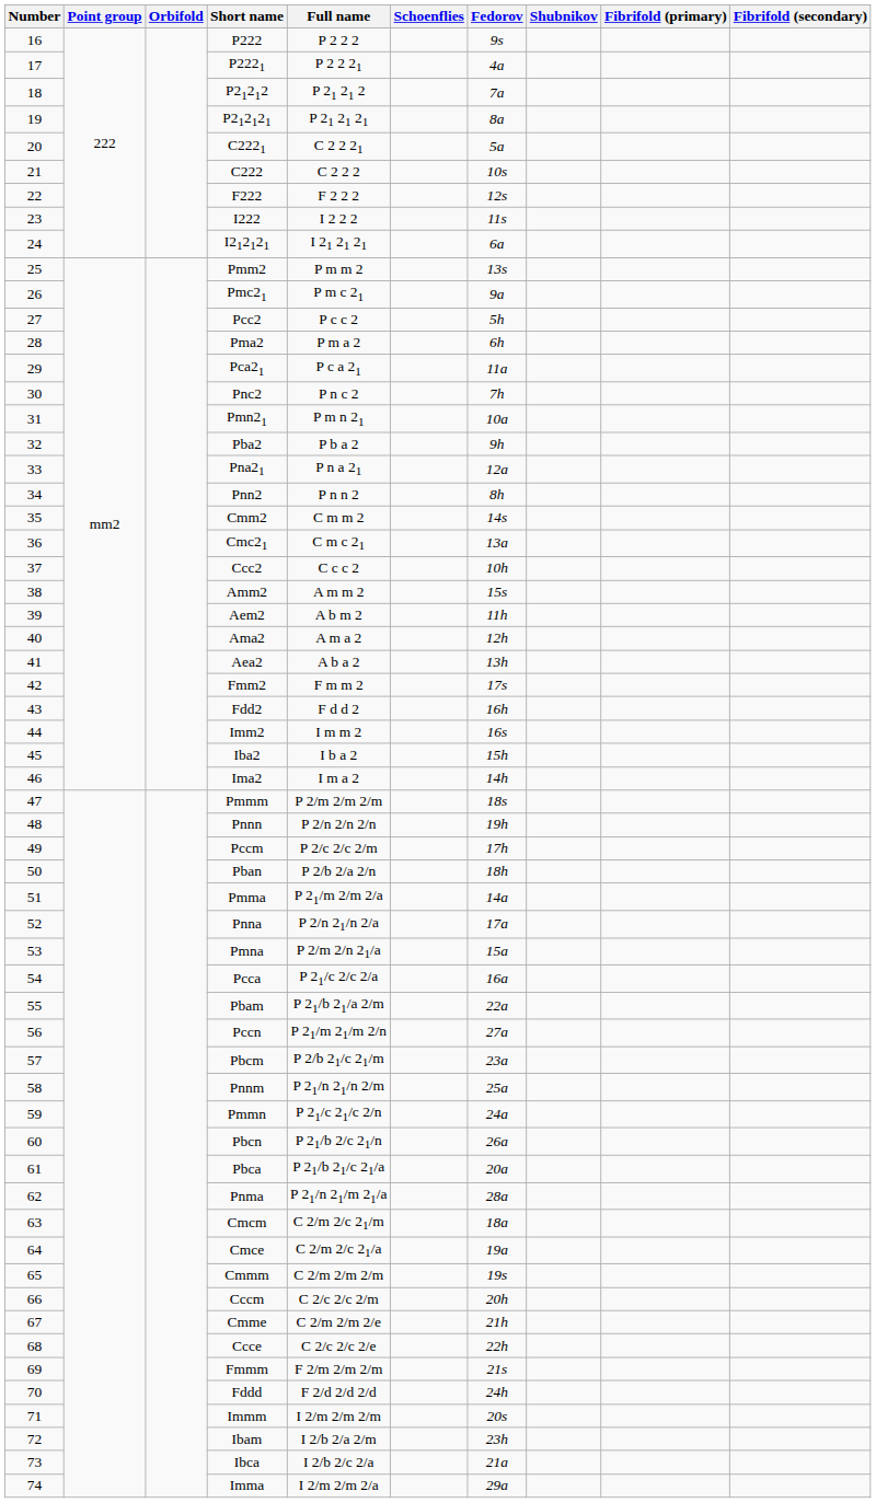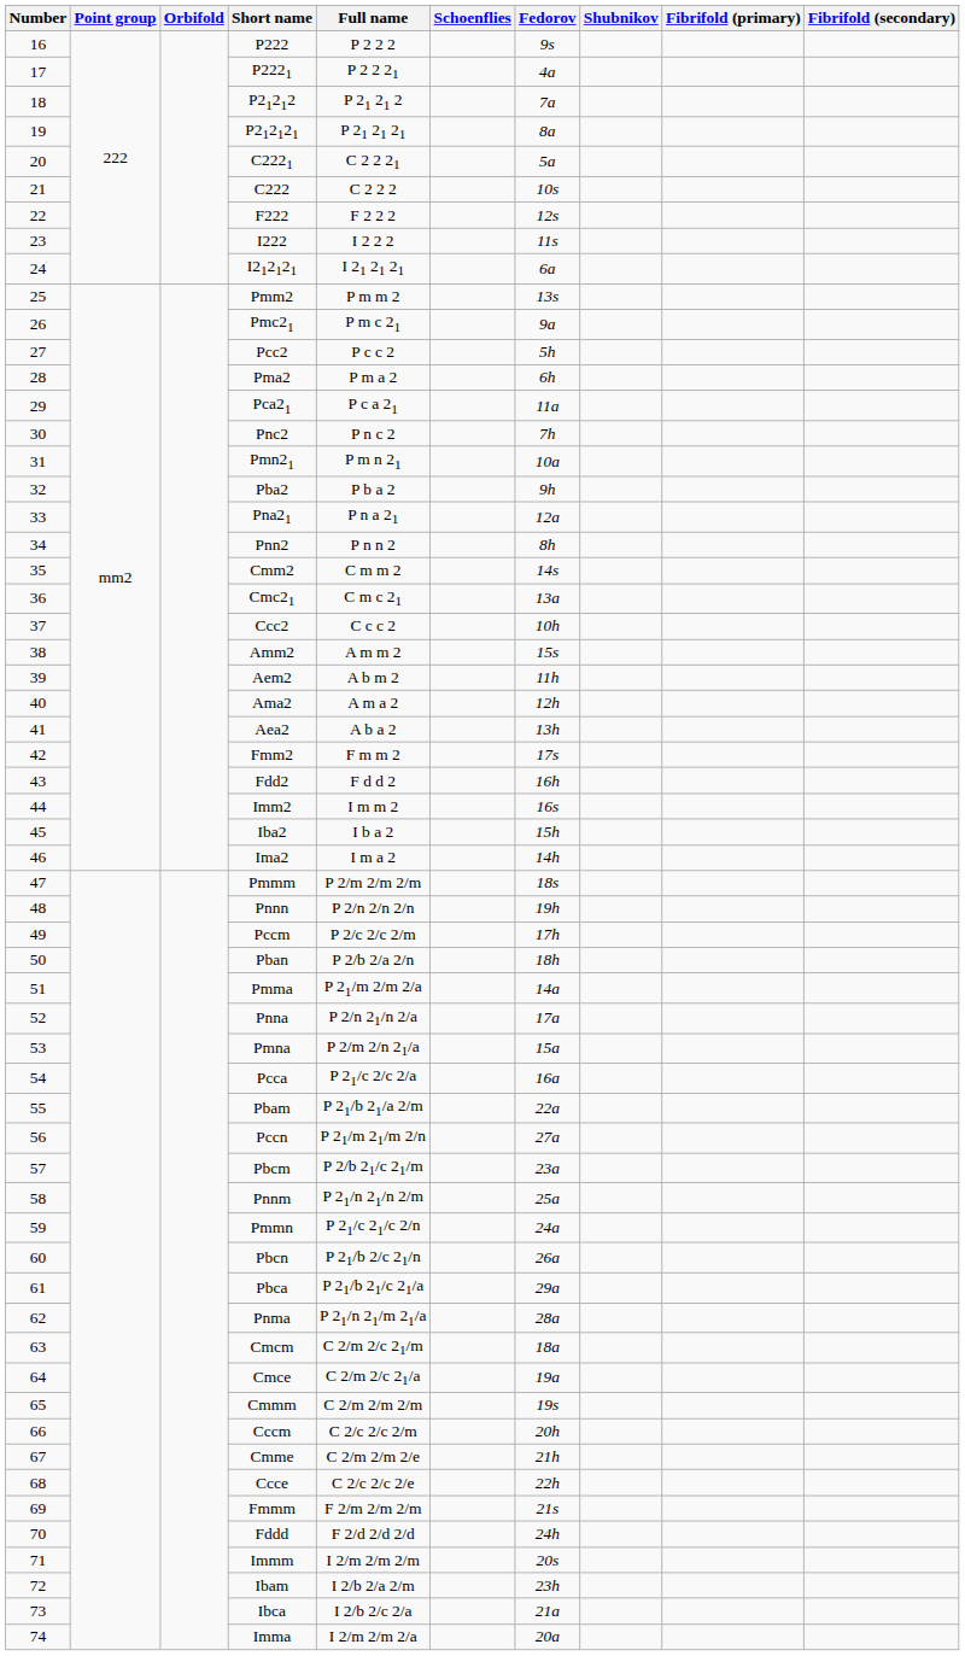Pbca | Fedorov: 20a -> 29a
Imma | Fedorov: 29a -> 20a
